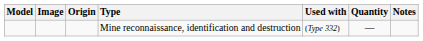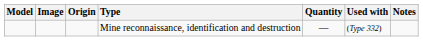columns swapped: Used with <-> Quantity
